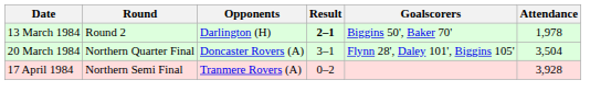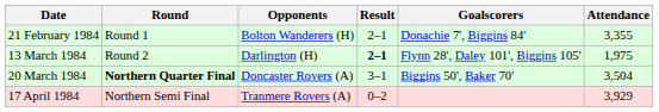+ row: 21 February 1984 | Round 1 | Bolton Wanderers (H) | 2–1 | Donachie 7', Biggins 84' | 3,355
13 March 1984 | Goalscorers: Biggins 50', Baker 70' -> Flynn 28', Daley 101', Biggins 105'
13 March 1984 | Attendance: 1,978 -> 1,975
20 March 1984 | Round: normal -> bold
20 March 1984 | Goalscorers: Flynn 28', Daley 101', Biggins 105' -> Biggins 50', Baker 70'
17 April 1984 | Attendance: 3,928 -> 3,929
